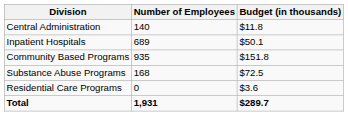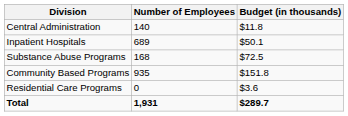rows swapped: Community Based Programs <-> Substance Abuse Programs
